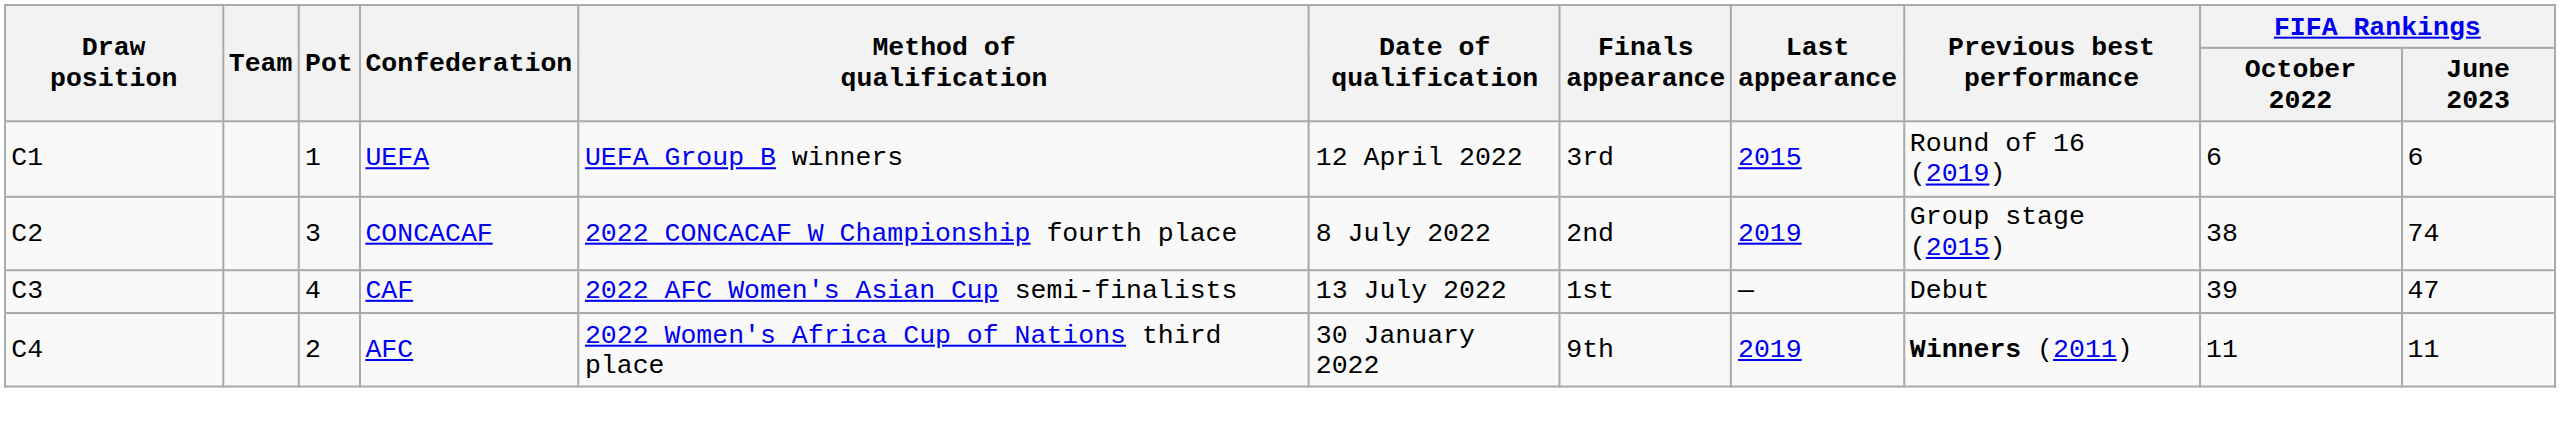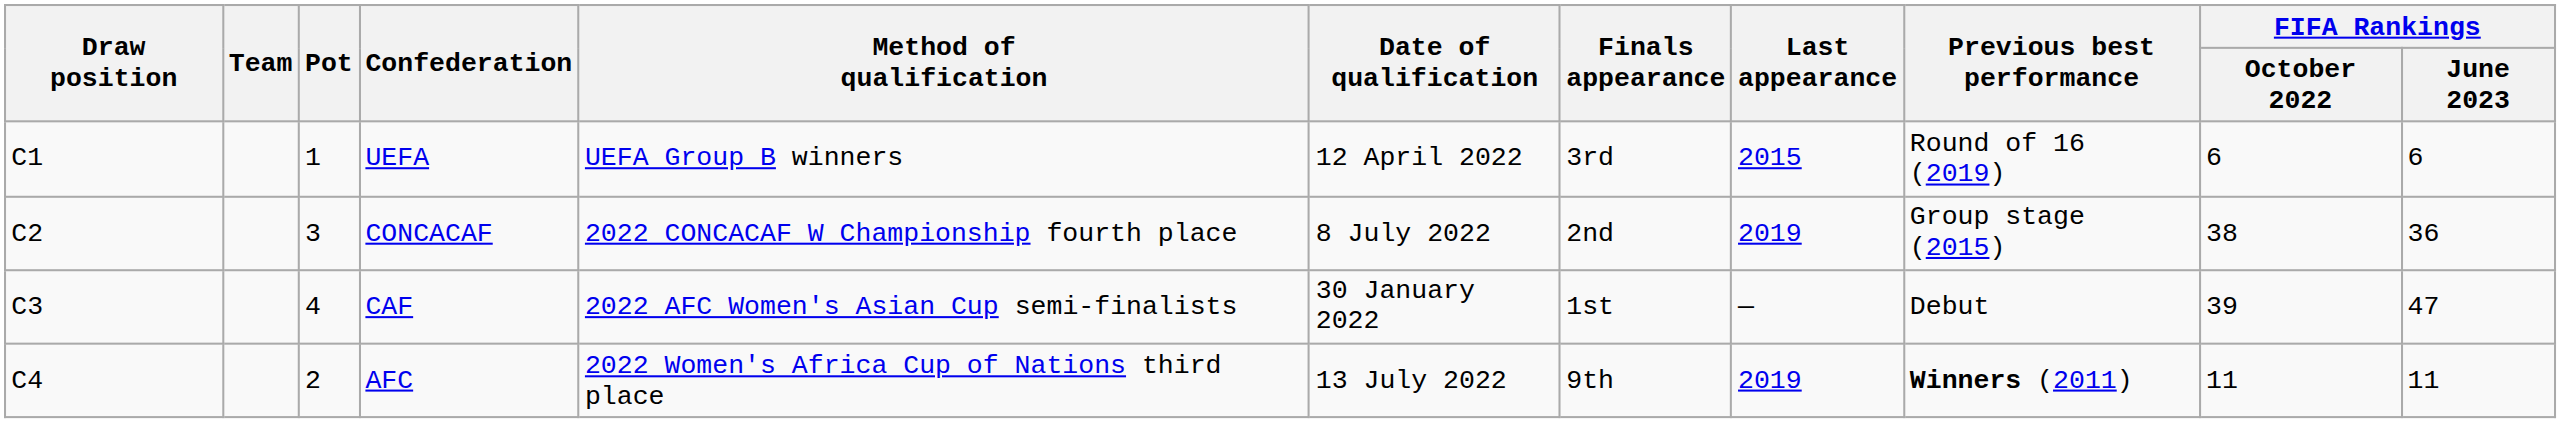CONCACAF | FIFA Rankings / June 2023: 74 -> 36
CAF | Date of qualification: 13 July 2022 -> 30 January 2022
AFC | Date of qualification: 30 January 2022 -> 13 July 2022
